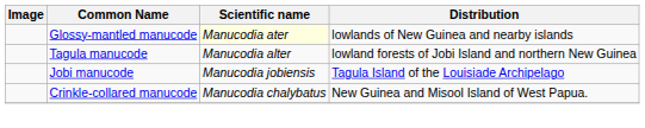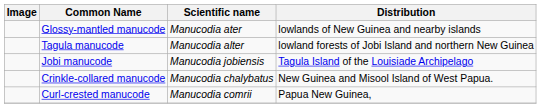Glossy-mantled manucode | Scientific name: lightyellow background -> no background
+ row: Curl-crested manucode | Manucodia comrii | Papua New Guinea,
